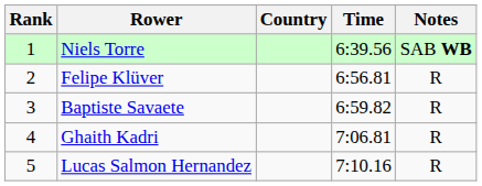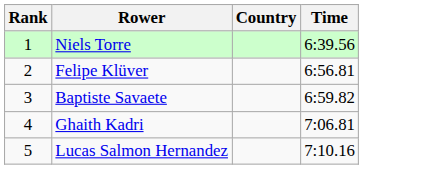- column: Notes | SAB WB | R | R | R | R
